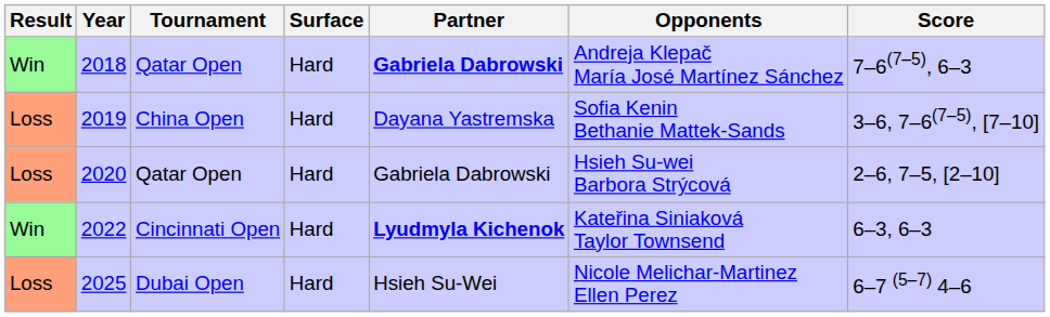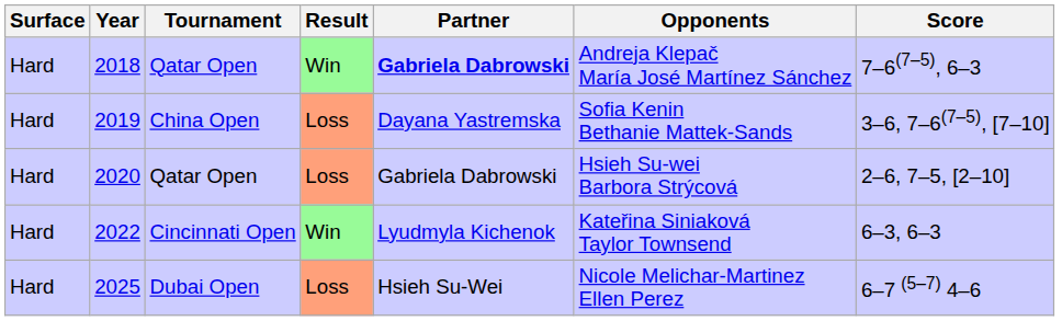columns swapped: Result <-> Surface
2022 | Partner: bold -> normal
